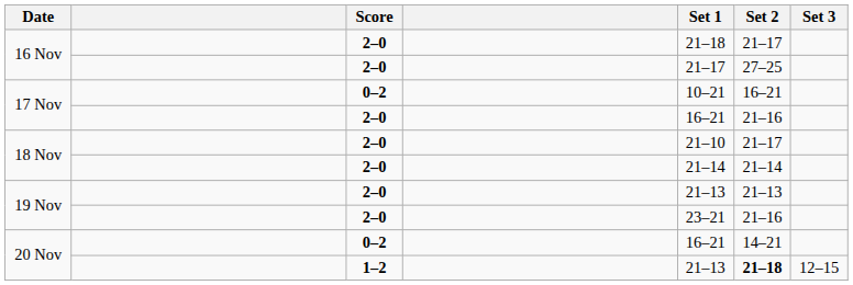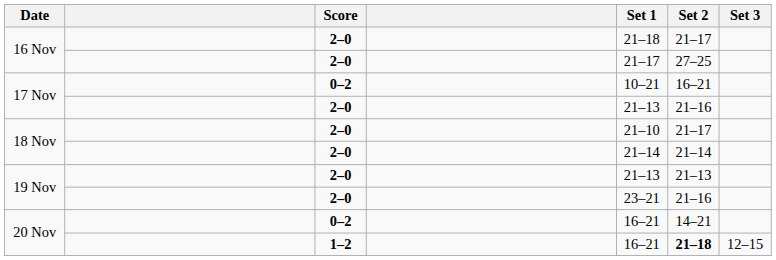17 Nov / 2–0 | Set 1: 16–21 -> 21–13
20 Nov / 1–2 | Set 1: 21–13 -> 16–21
